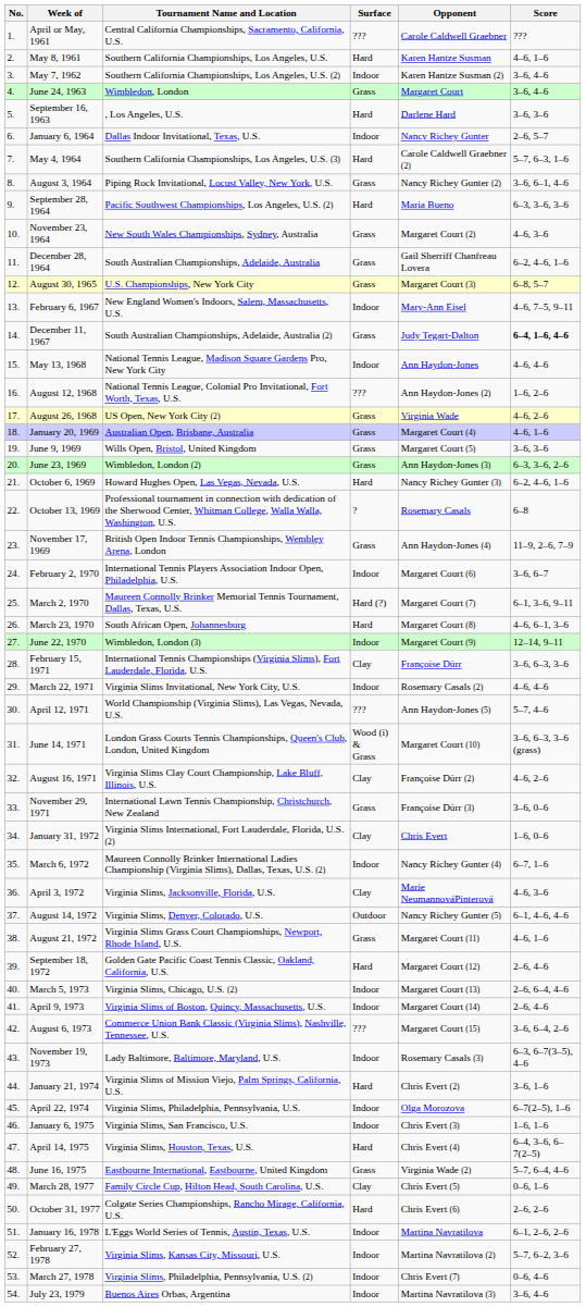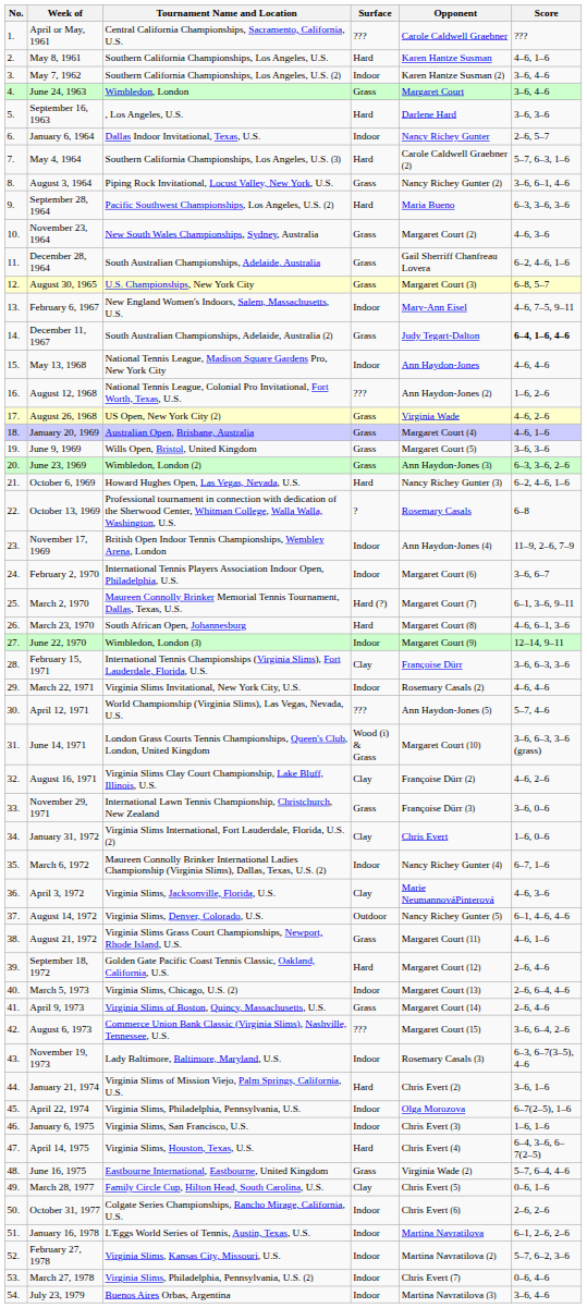November 17, 1969 | Surface: Grass -> Indoor
April 9, 1973 | Surface: Indoor -> Grass
October 31, 1977 | Surface: Hard -> Indoor
